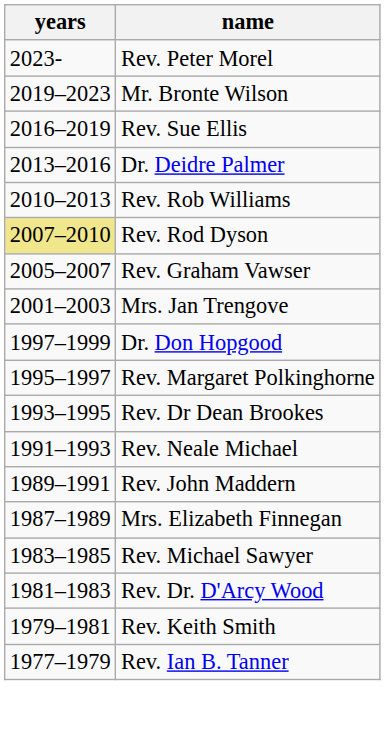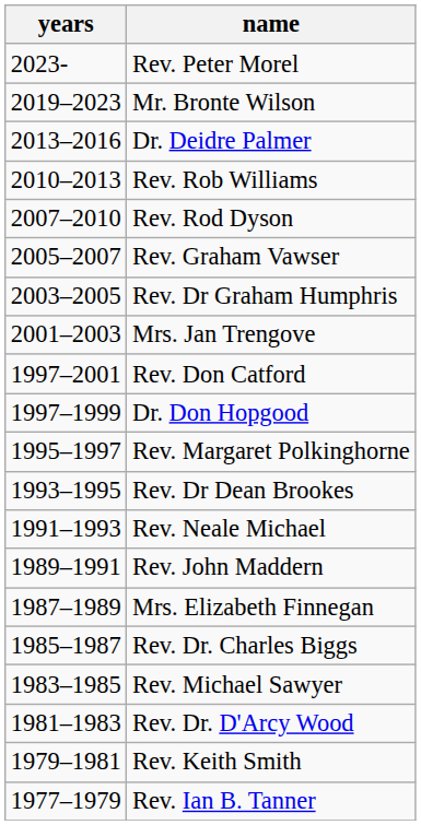- row: 2016–2019 | Rev. Sue Ellis
Rev. Rod Dyson | years: khaki background -> no background
+ row: 2003–2005 | Rev. Dr Graham Humphris
+ row: 1997–2001 | Rev. Don Catford
+ row: 1985–1987 | Rev. Dr. Charles Biggs
